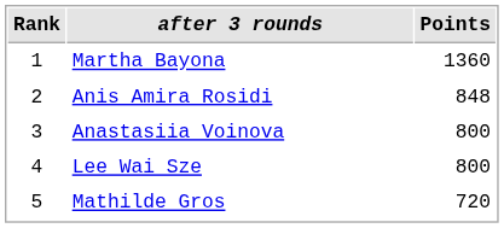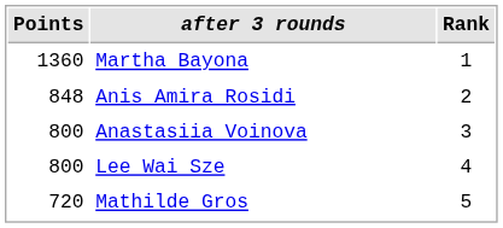columns swapped: Rank <-> Points
